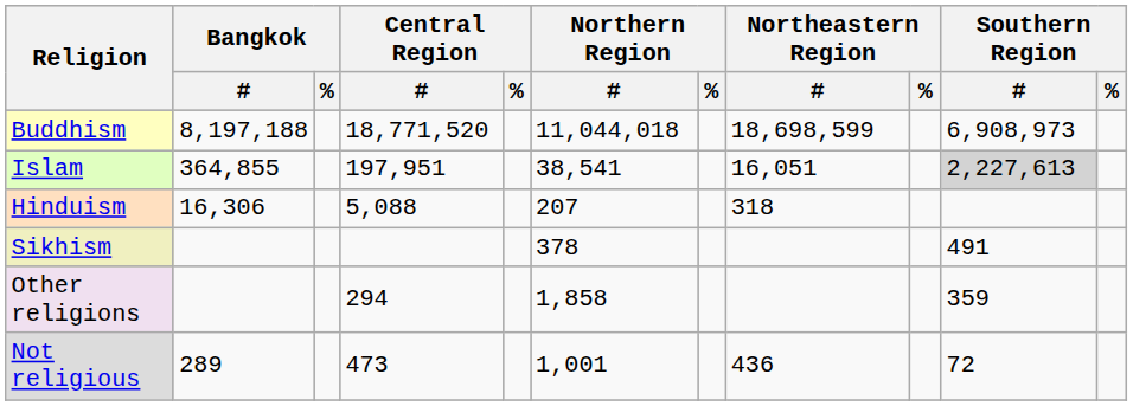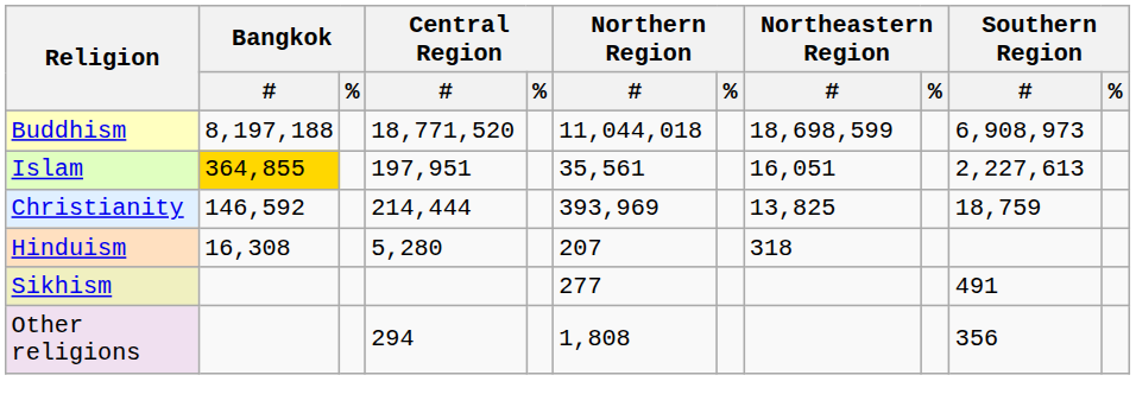Islam | Bangkok / #: no background -> gold background
Islam | Northern Region / #: 38,541 -> 35,561
Islam | Southern Region / #: lightgrey background -> no background
+ row: Christianity | 146,592 | 214,444 | 393,969 | 13,825 | 18,759
Hinduism | Bangkok / #: 16,306 -> 16,308
Hinduism | Central Region / #: 5,088 -> 5,280
Sikhism | Northern Region / #: 378 -> 277
Other religions | Northern Region / #: 1,858 -> 1,808
Other religions | Southern Region / #: 359 -> 356
- row: Not religious | 289 | 473 | 1,001 | 436 | 72
